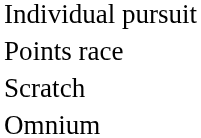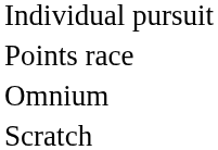rows swapped: Scratch <-> Omnium
